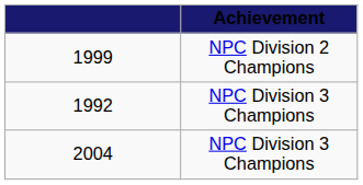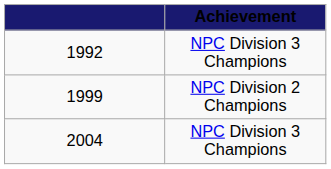rows swapped: 1992 <-> 1999
